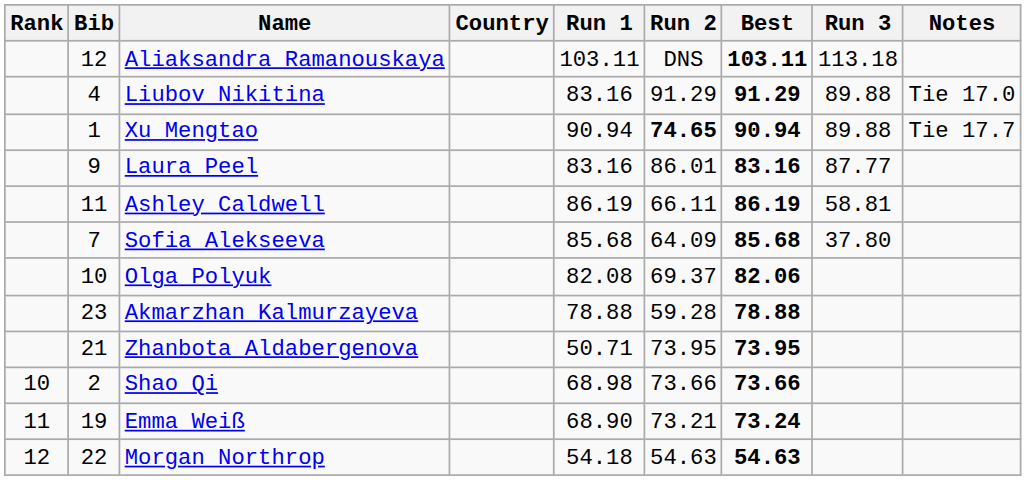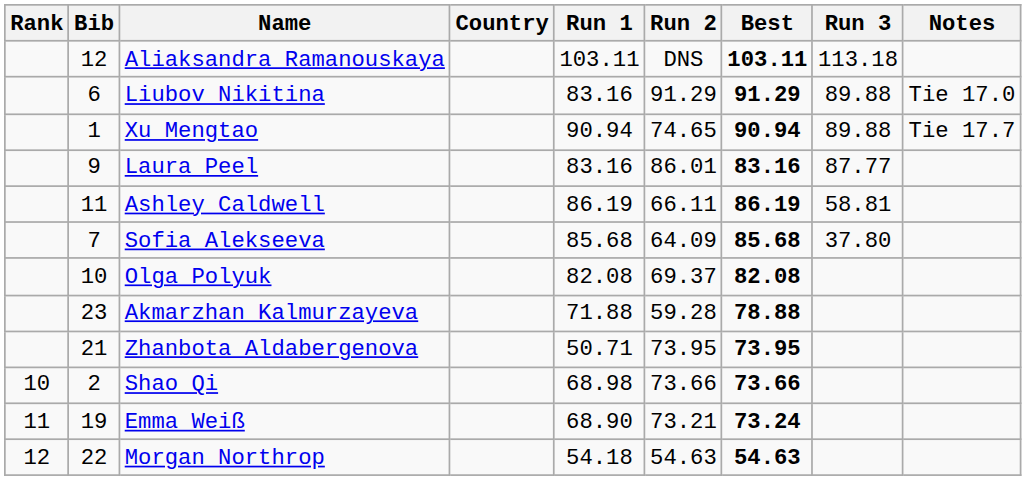Liubov Nikitina | Bib: 4 -> 6
Xu Mengtao | Run 2: bold -> normal
Olga Polyuk | Best: 82.06 -> 82.08
Akmarzhan Kalmurzayeva | Run 1: 78.88 -> 71.88
